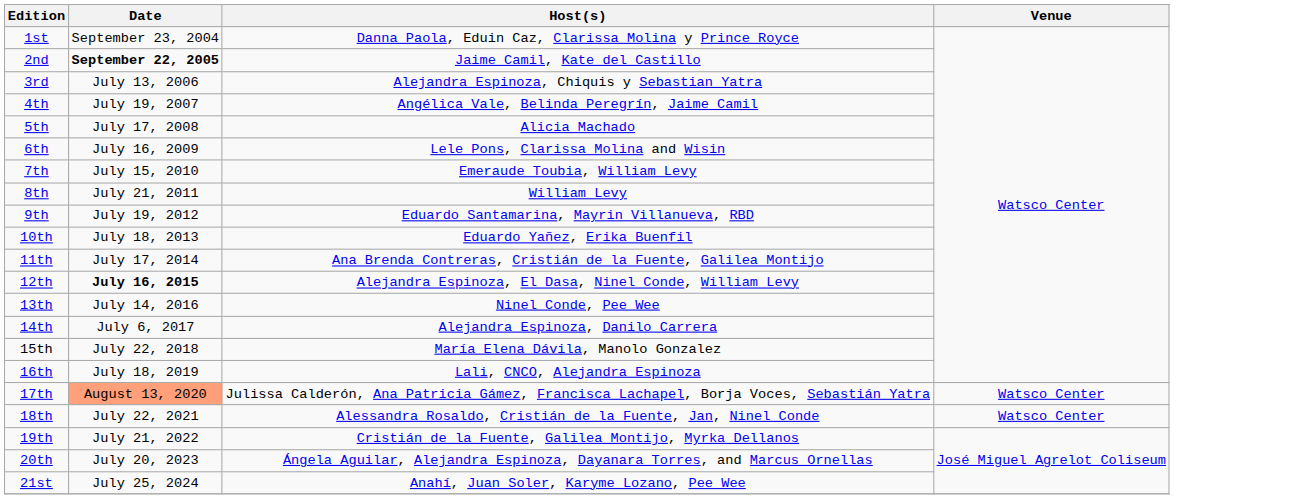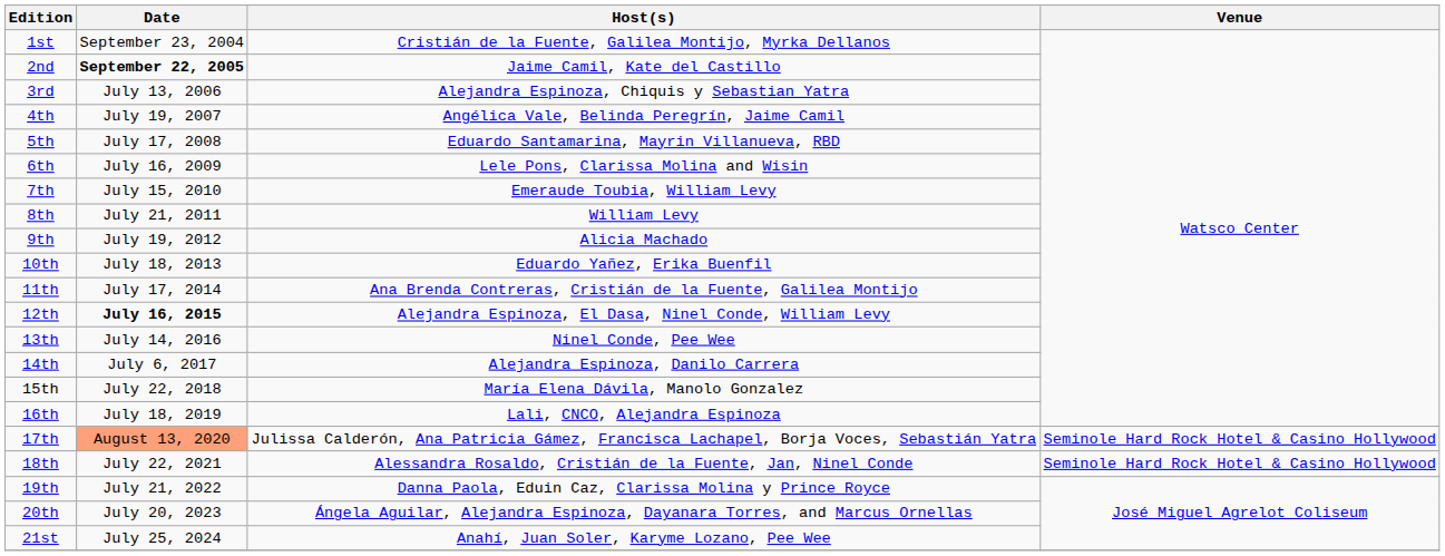1st | Host(s): Danna Paola, Eduin Caz, Clarissa Molina y Prince Royce -> Cristián de la Fuente, Galilea Montijo, Myrka Dellanos
5th | Host(s): Alicia Machado -> Eduardo Santamarina, Mayrin Villanueva, RBD
9th | Host(s): Eduardo Santamarina, Mayrin Villanueva, RBD -> Alicia Machado
17th | Venue: Watsco Center -> Seminole Hard Rock Hotel & Casino Hollywood
18th | Venue: Watsco Center -> Seminole Hard Rock Hotel & Casino Hollywood
19th | Host(s): Cristián de la Fuente, Galilea Montijo, Myrka Dellanos -> Danna Paola, Eduin Caz, Clarissa Molina y Prince Royce
